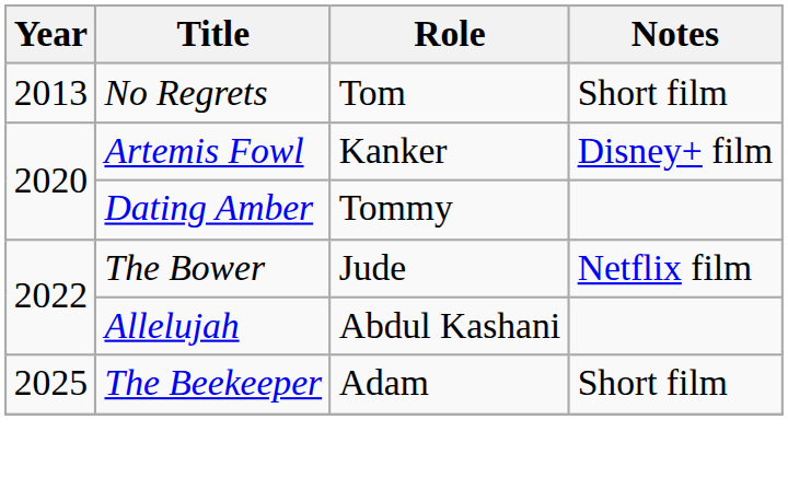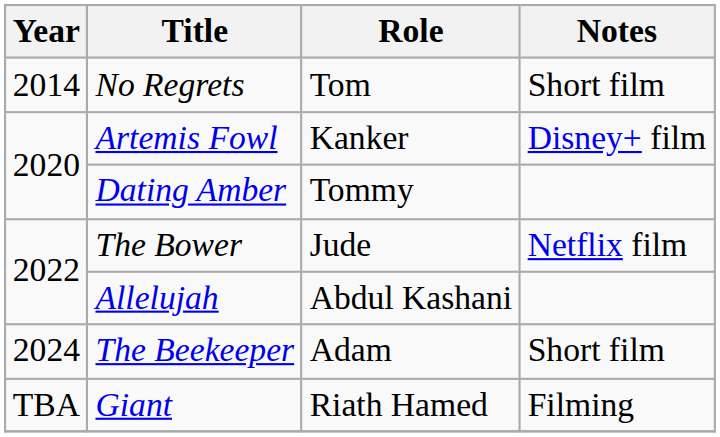No Regrets | Year: 2013 -> 2014
The Beekeeper | Year: 2025 -> 2024
+ row: TBA | Giant | Riath Hamed | Filming
